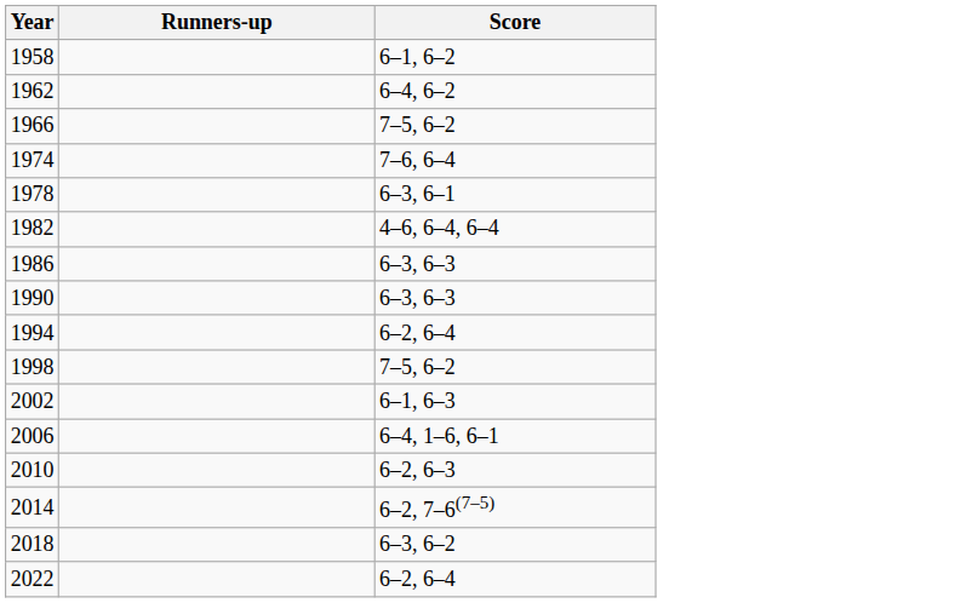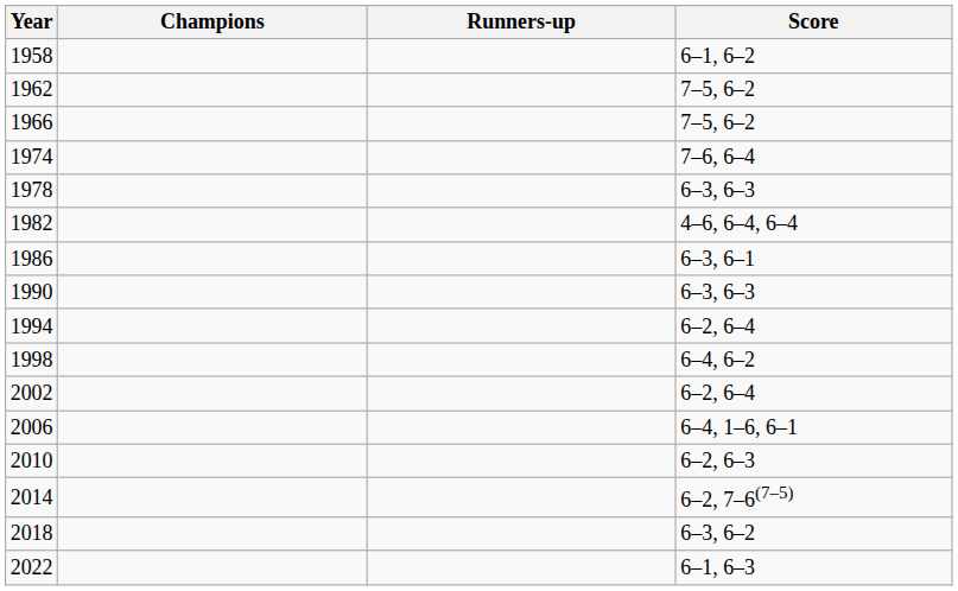+ column: Champions
1962 | Score: 6–4, 6–2 -> 7–5, 6–2
1978 | Score: 6–3, 6–1 -> 6–3, 6–3
1986 | Score: 6–3, 6–3 -> 6–3, 6–1
1998 | Score: 7–5, 6–2 -> 6–4, 6–2
2002 | Score: 6–1, 6–3 -> 6–2, 6–4
2022 | Score: 6–2, 6–4 -> 6–1, 6–3
